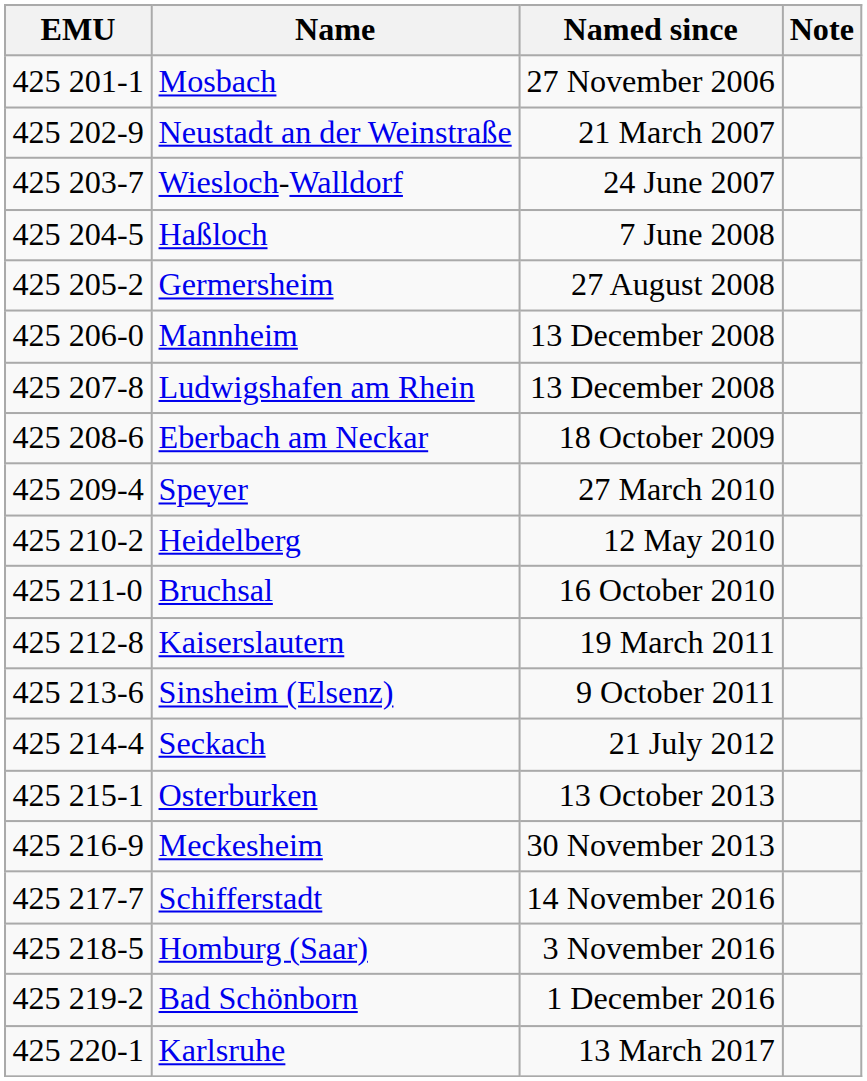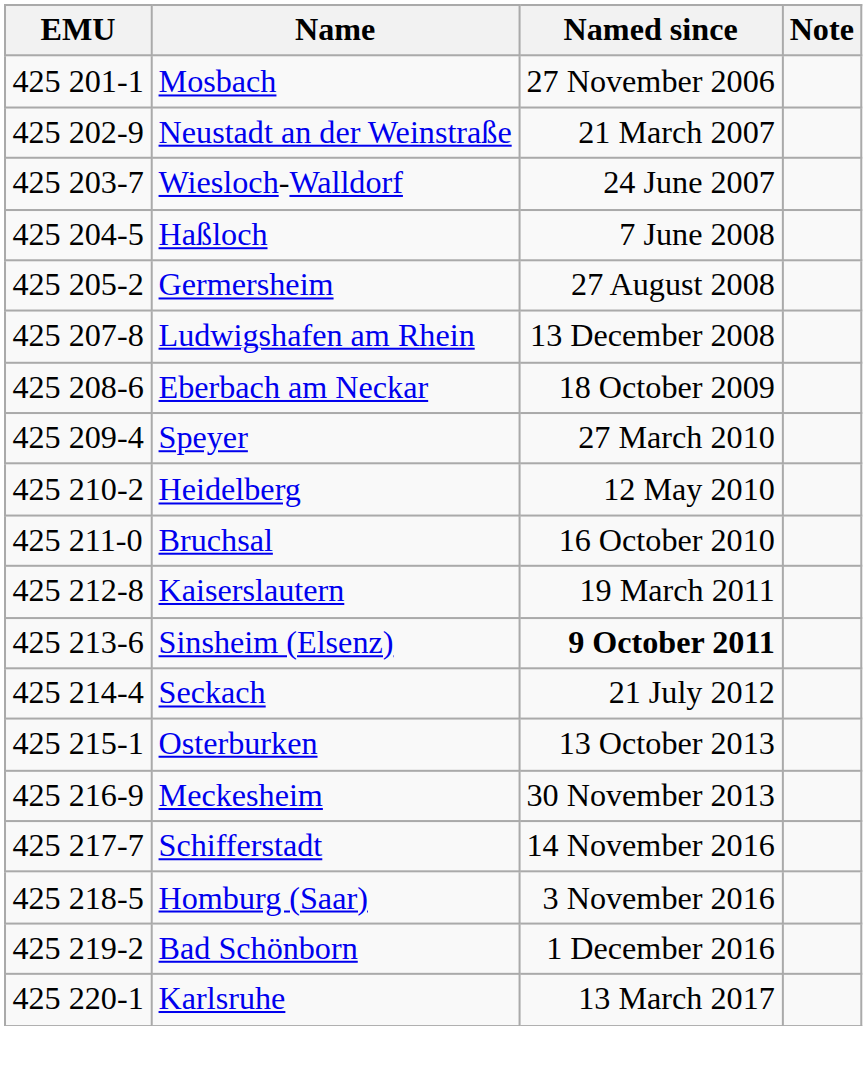- row: 425 206-0 | Mannheim | 13 December 2008
Sinsheim (Elsenz) | Named since: normal -> bold
